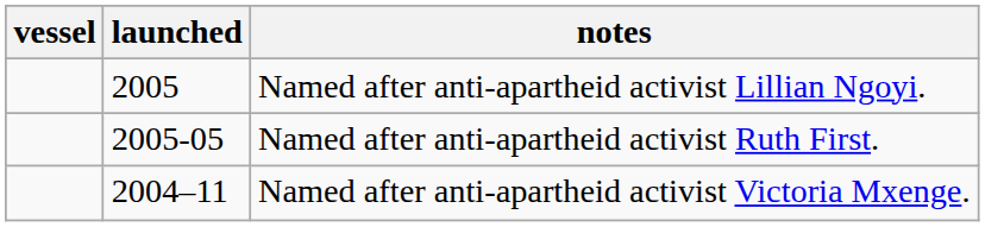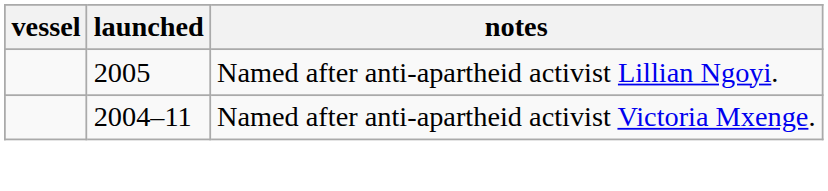- row: 2005-05 | Named after anti-apartheid activist Ruth First.
